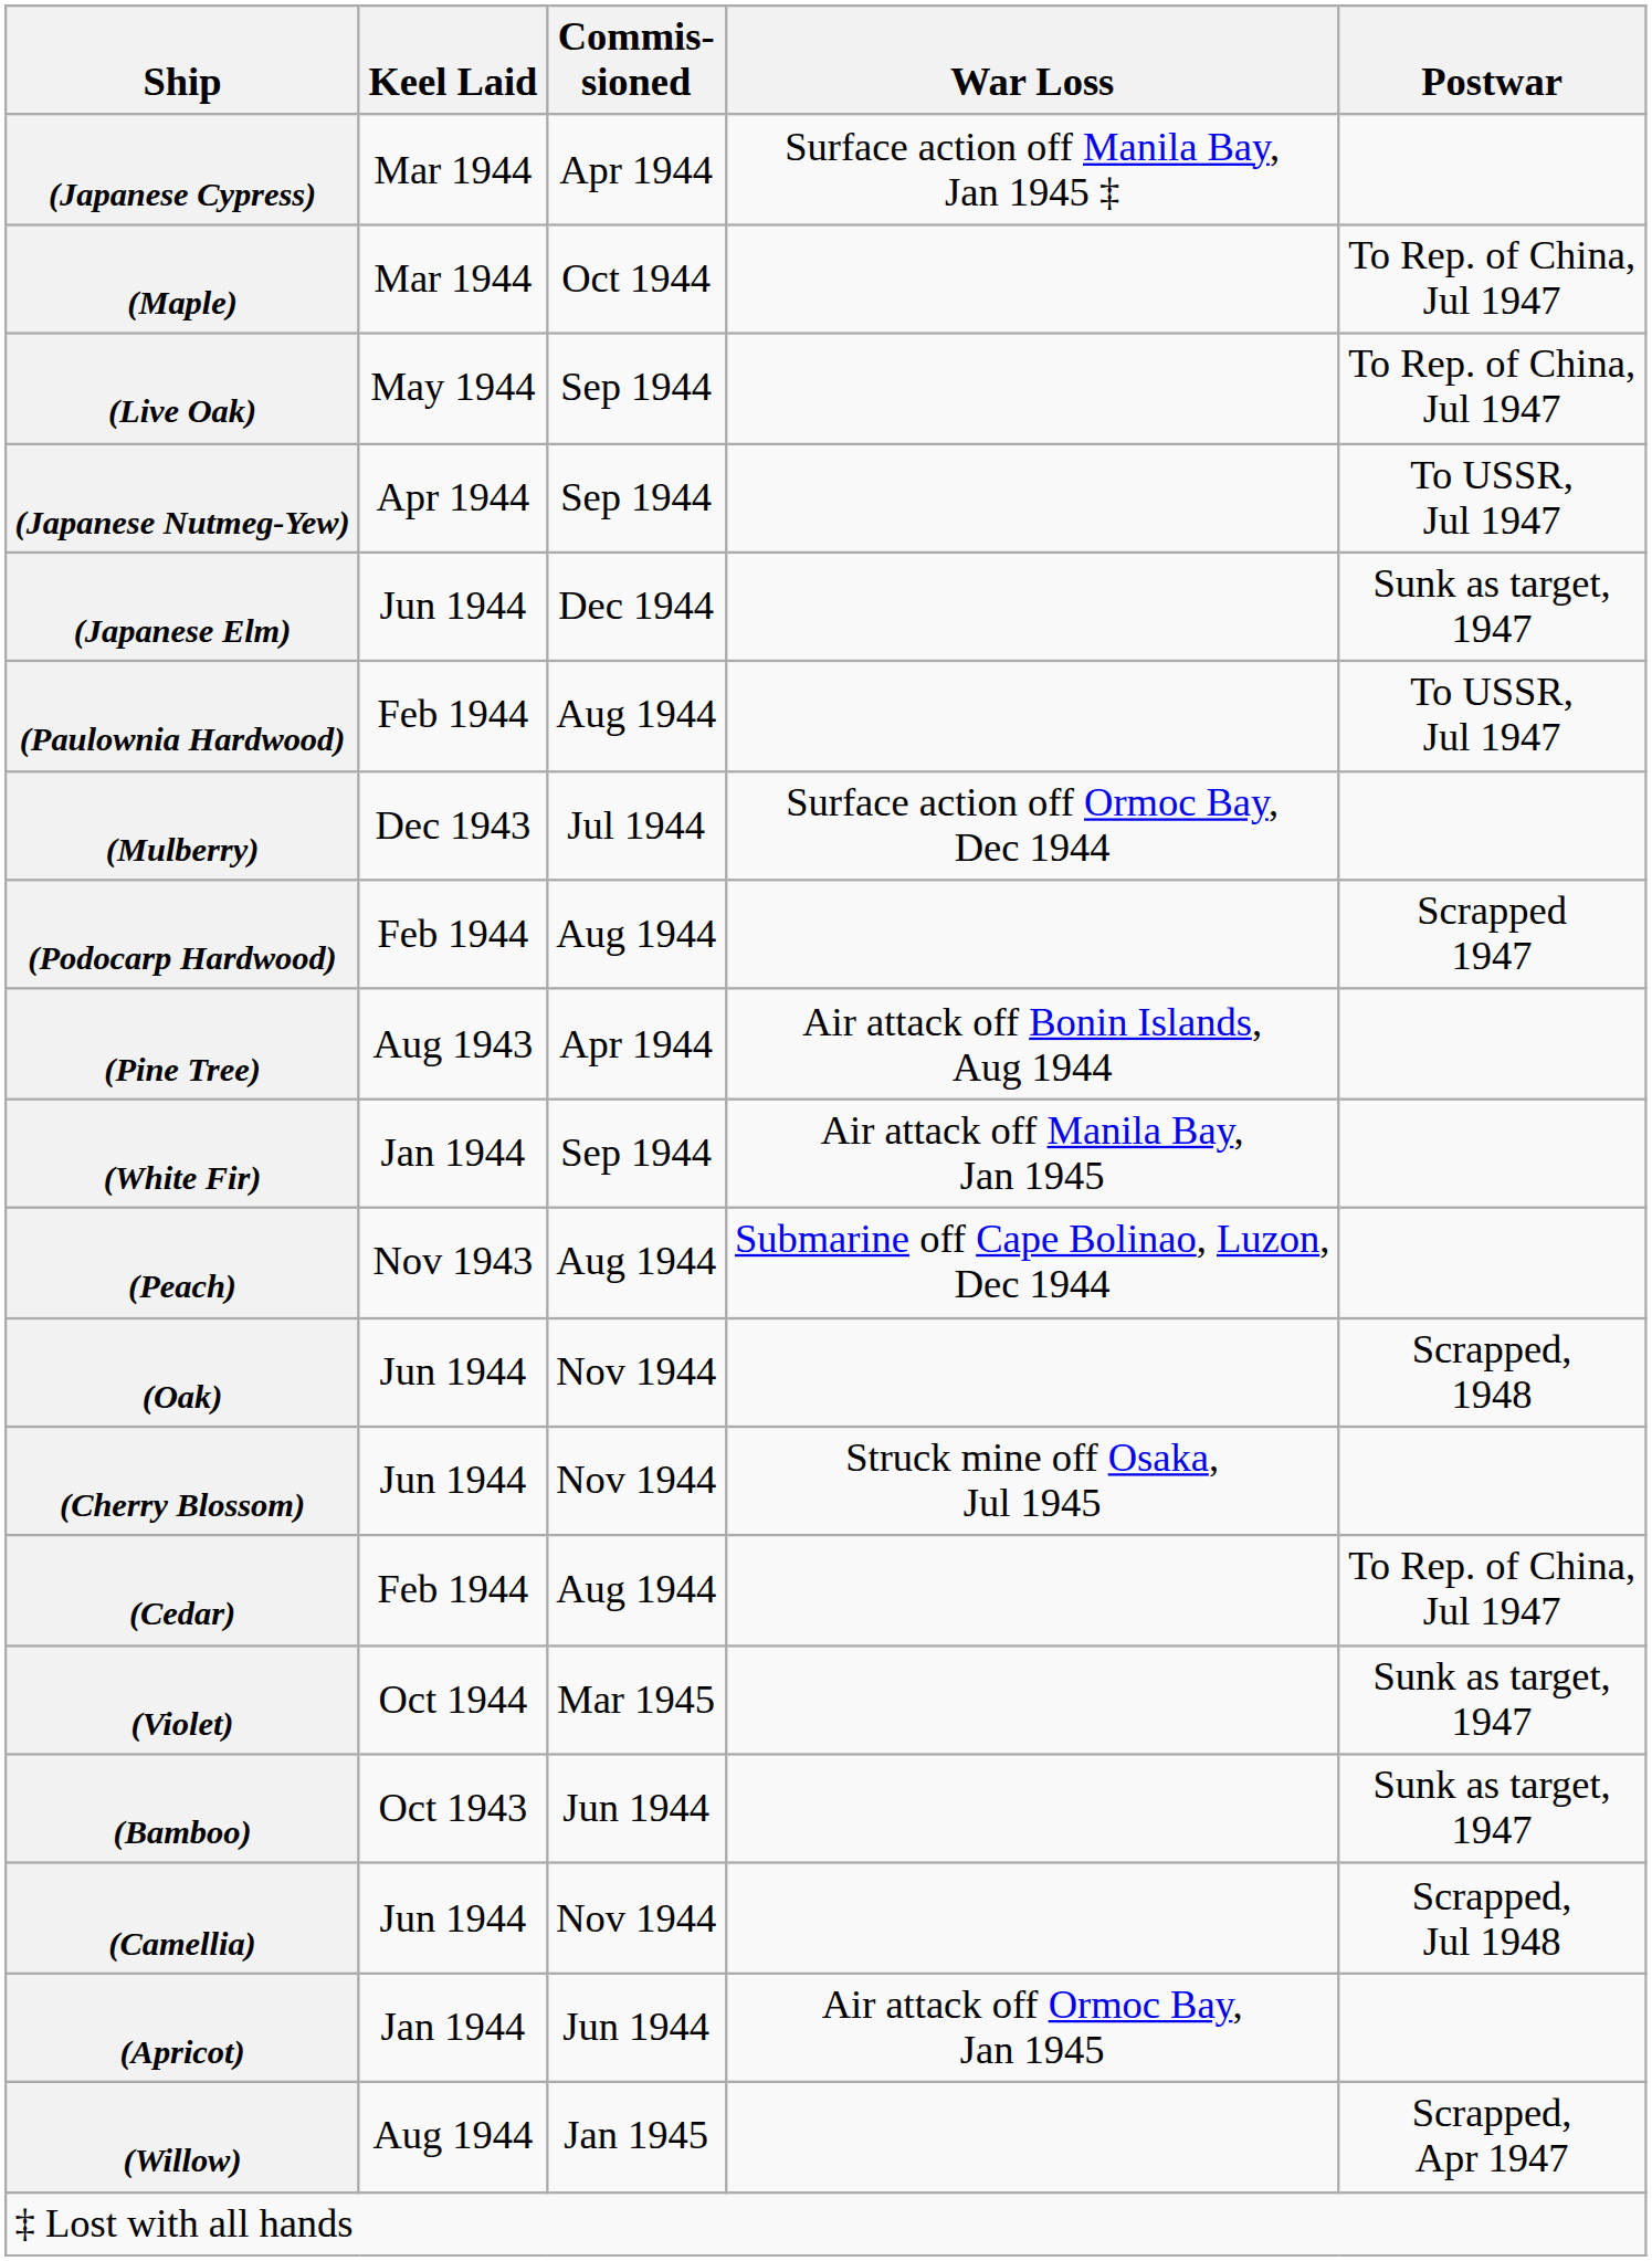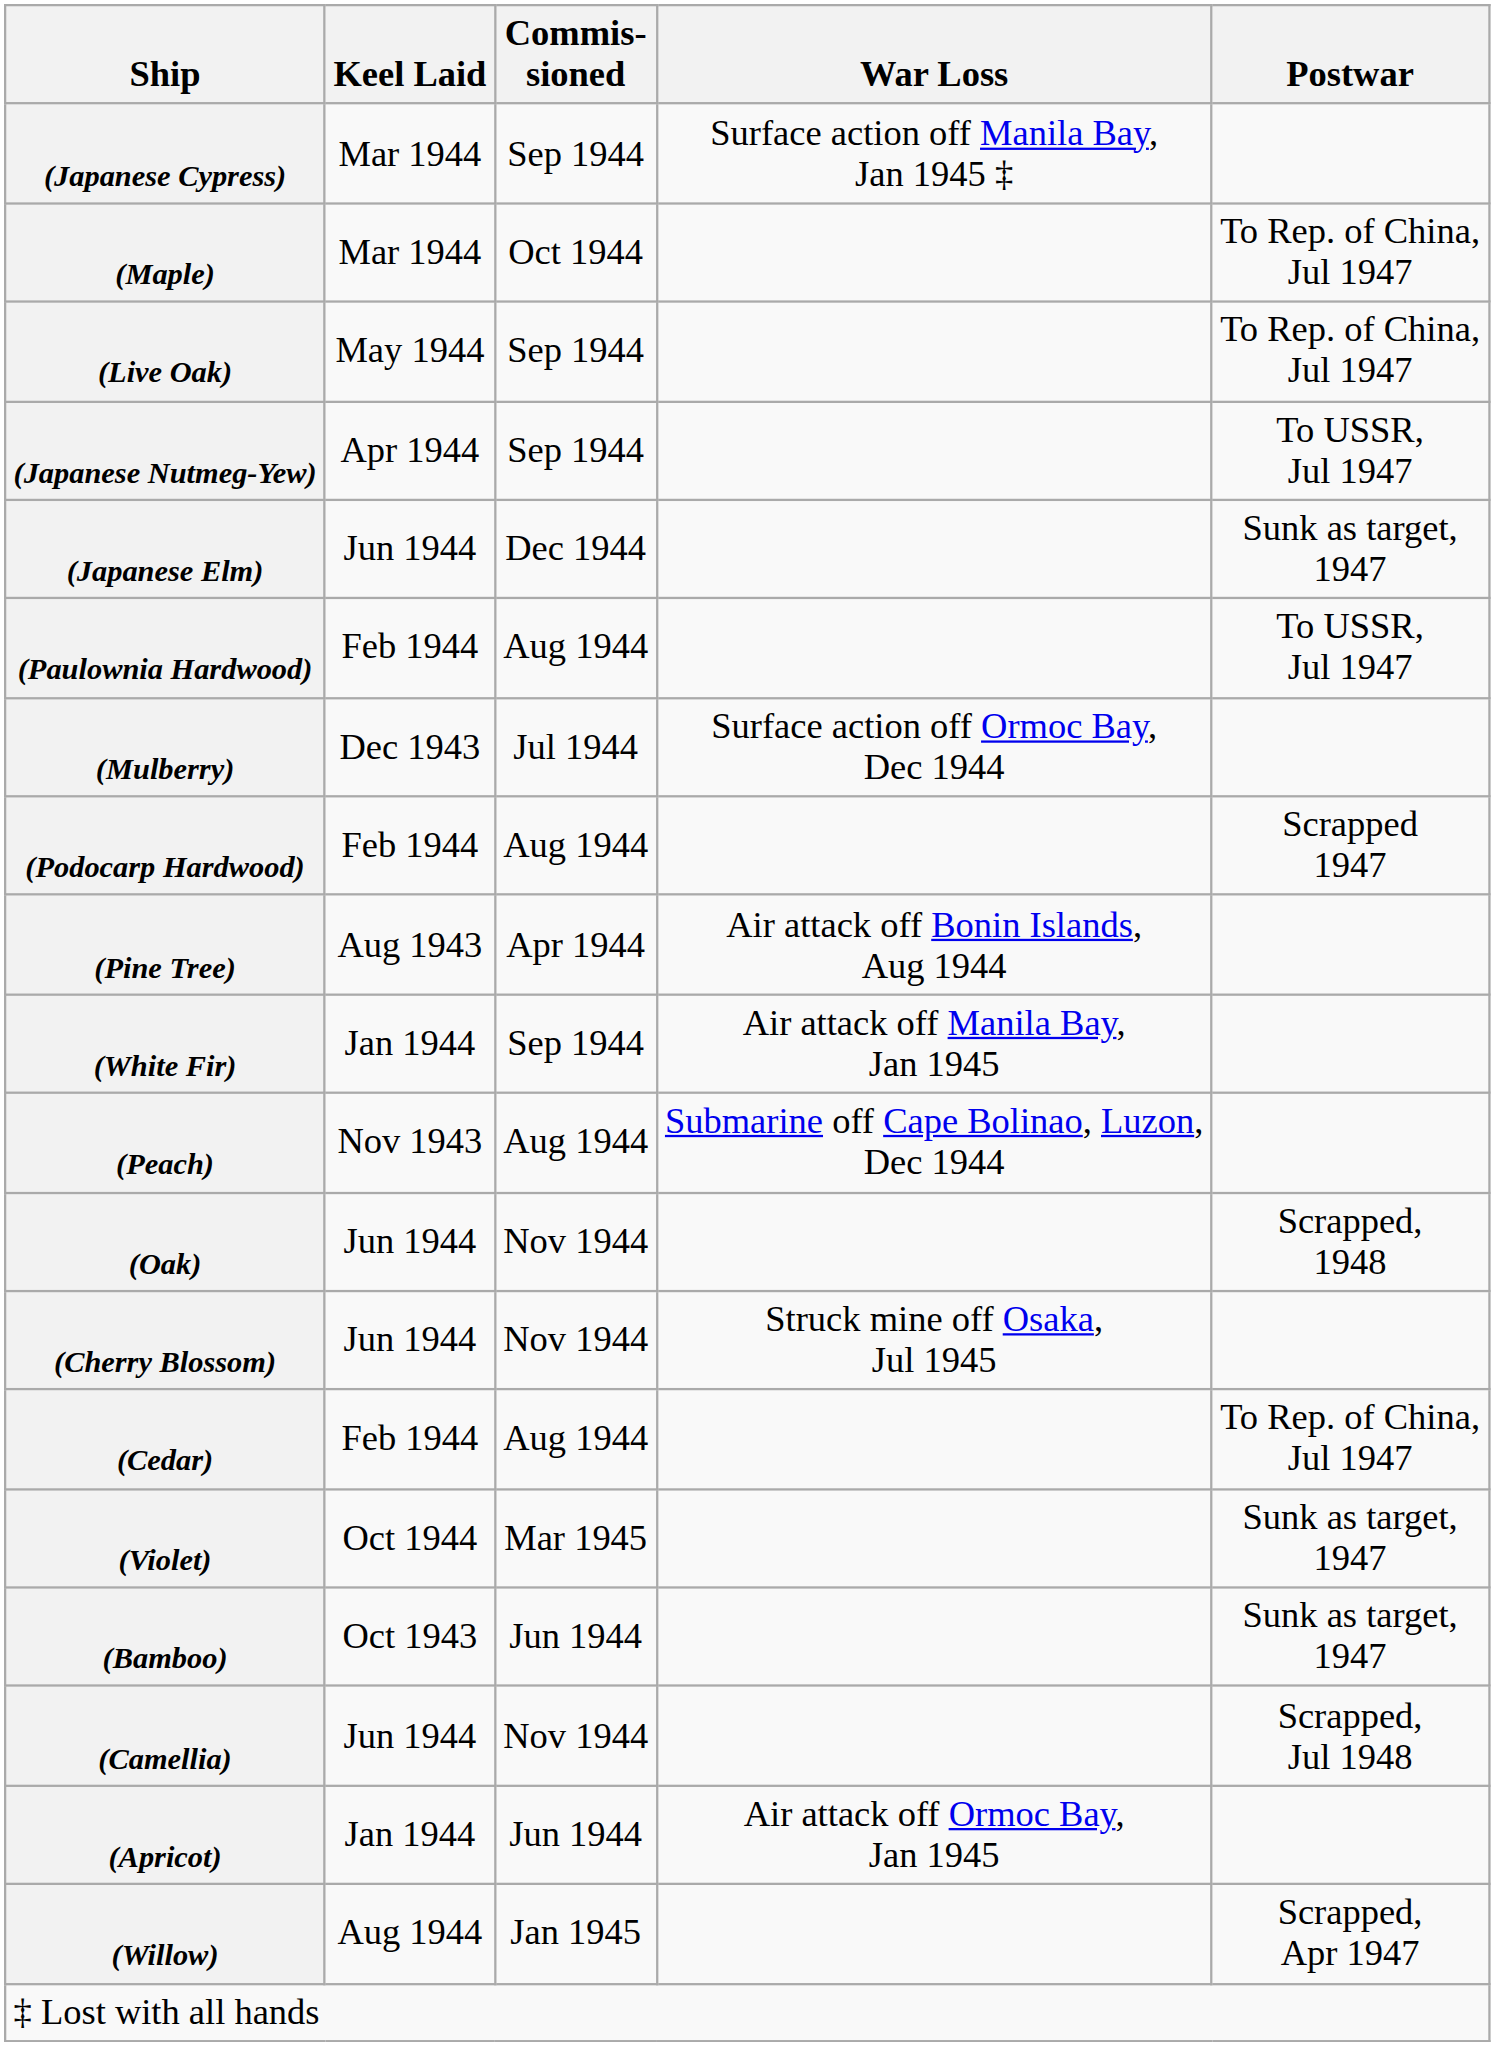(Japanese Cypress) | Commis- sioned: Apr 1944 -> Sep 1944
